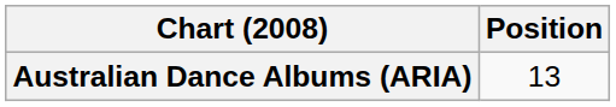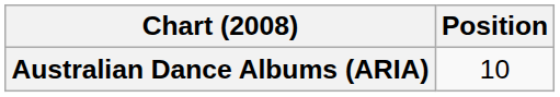Australian Dance Albums (ARIA) | Position: 13 -> 10
